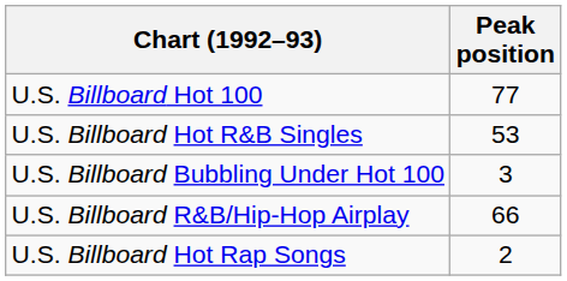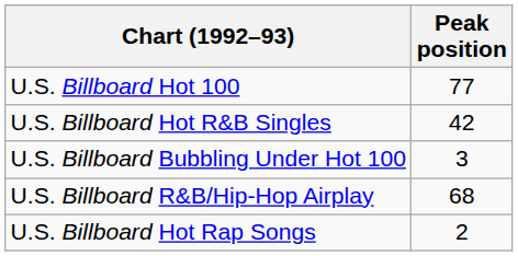U.S. Billboard Hot R&B Singles | Peak position: 53 -> 42
U.S. Billboard R&B/Hip-Hop Airplay | Peak position: 66 -> 68
